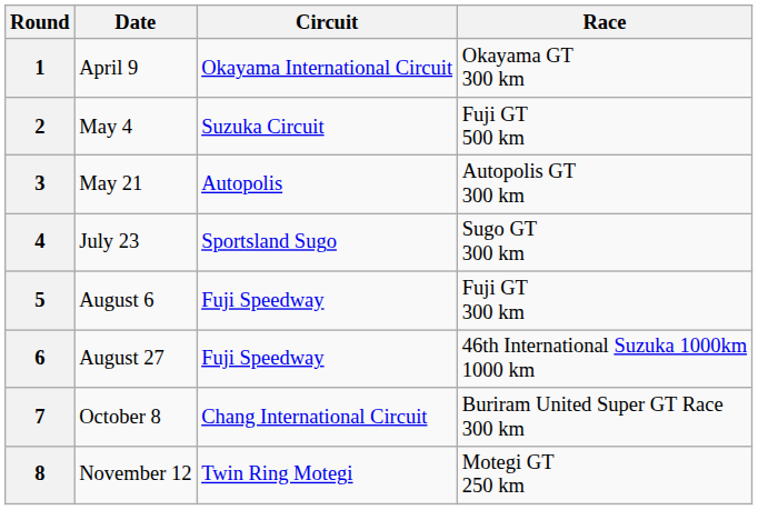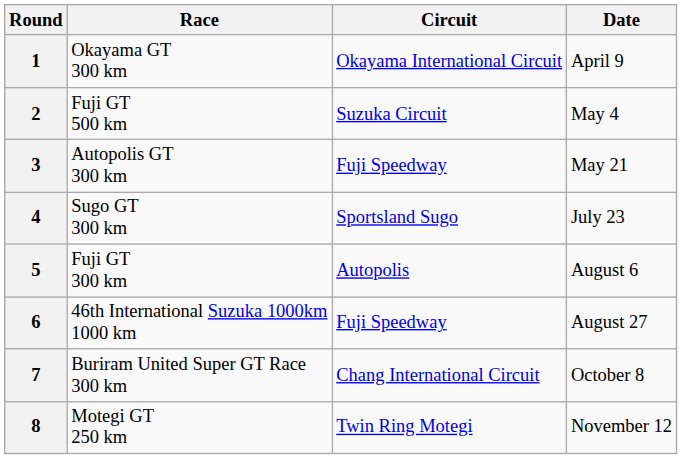columns swapped: Race <-> Date
3 | Circuit: Autopolis -> Fuji Speedway
5 | Circuit: Fuji Speedway -> Autopolis
